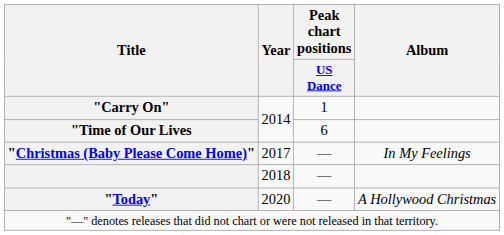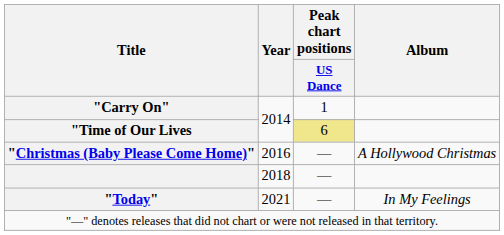"Time of Our Lives | Peak chart positions / US Dance: no background -> khaki background
"Christmas (Baby Please Come Home)" | Year: 2017 -> 2016
"Christmas (Baby Please Come Home)" | Album: In My Feelings -> A Hollywood Christmas
"Today" | Year: 2020 -> 2021
"Today" | Album: A Hollywood Christmas -> In My Feelings
